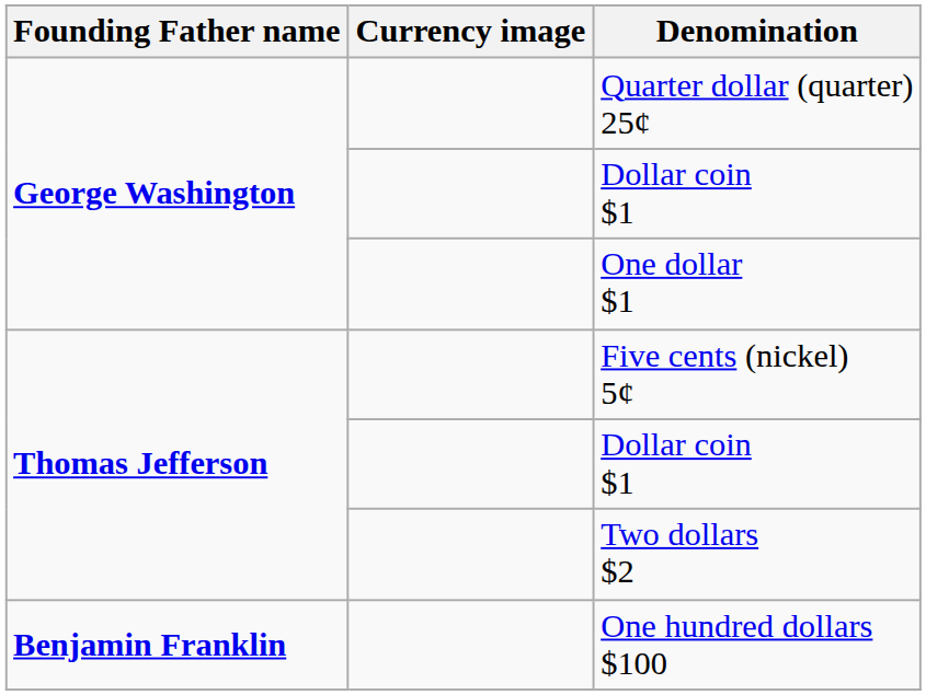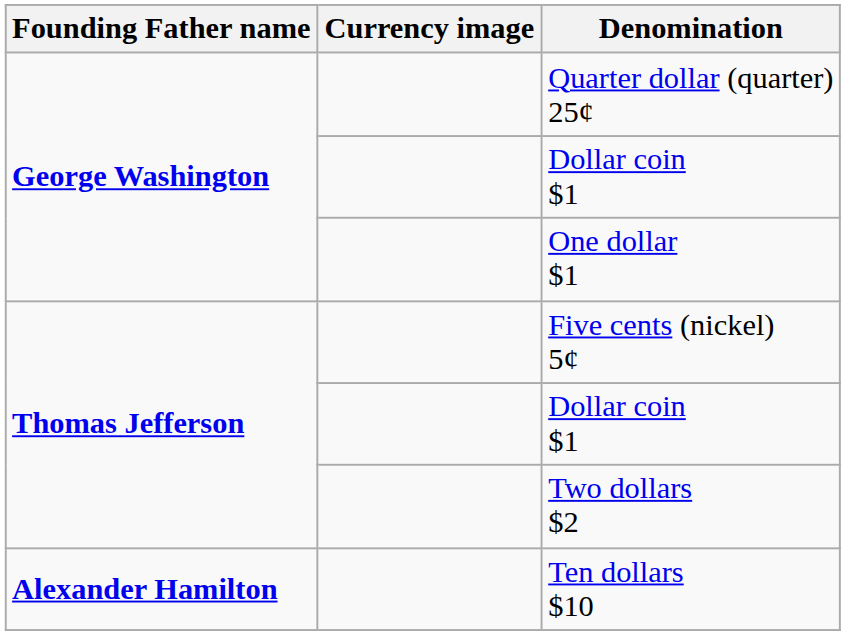+ row: Alexander Hamilton | Ten dollars $10
- row: Benjamin Franklin | One hundred dollars $100
